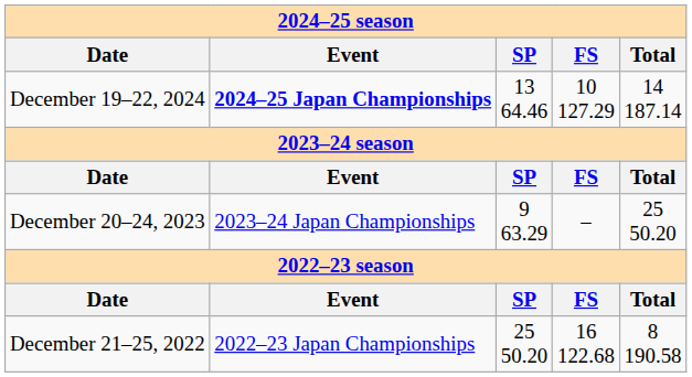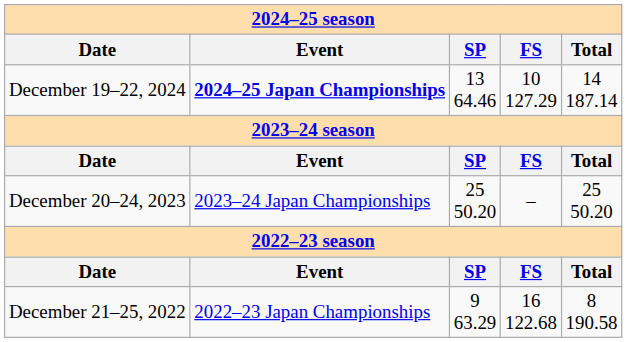December 20–24, 2023 | SP: 9 63.29 -> 25 50.20
December 21–25, 2022 | SP: 25 50.20 -> 9 63.29
